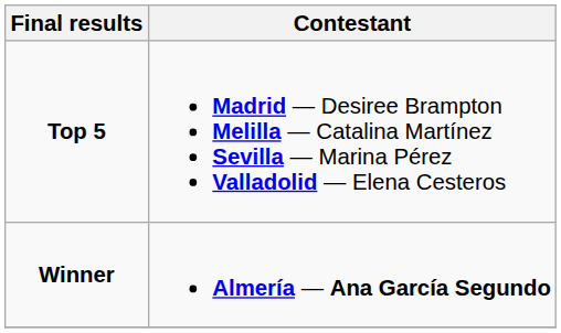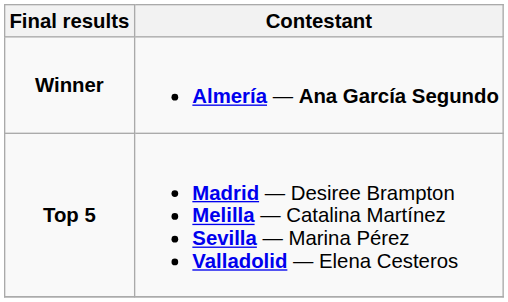rows swapped: Winner <-> Top 5
